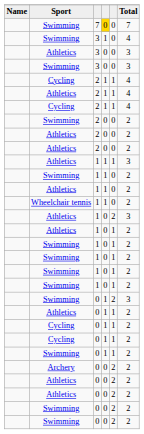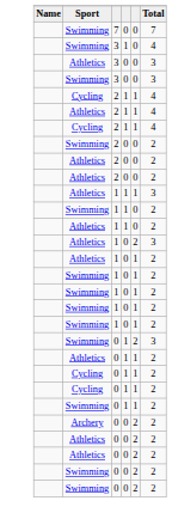Swimming / 7 | column 4: gold background -> no background
- row: Wheelchair tennis | 1 | 1 | 0 | 2
